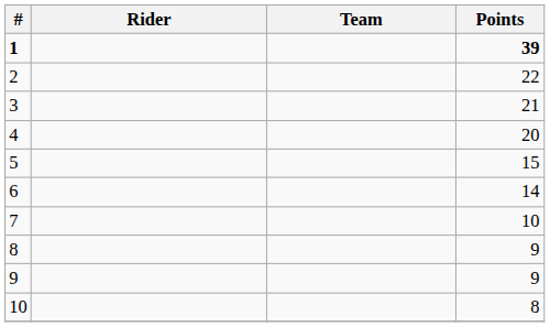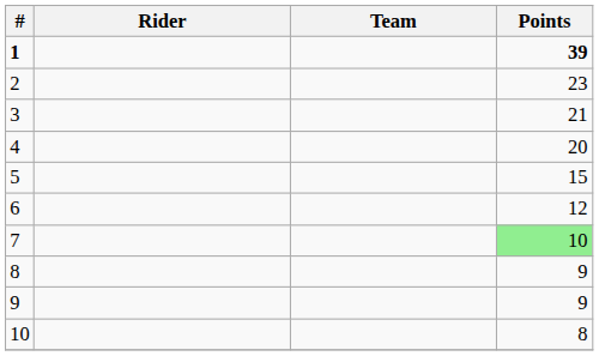2 | Points: 22 -> 23
6 | Points: 14 -> 12
7 | Points: no background -> lightgreen background
